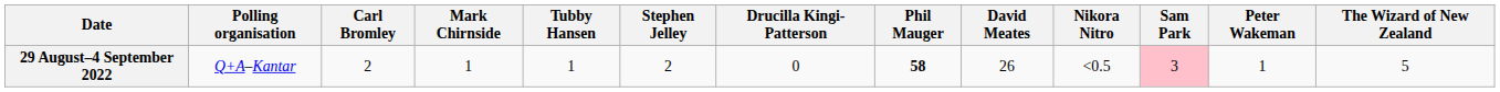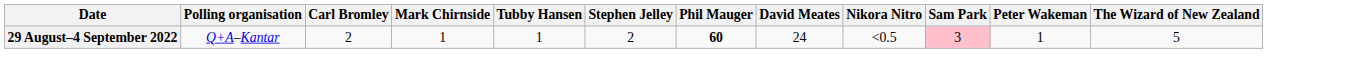- column: Drucilla Kingi-Patterson | 0
29 August–4 September 2022 | Phil Mauger: 58 -> 60
29 August–4 September 2022 | David Meates: 26 -> 24
